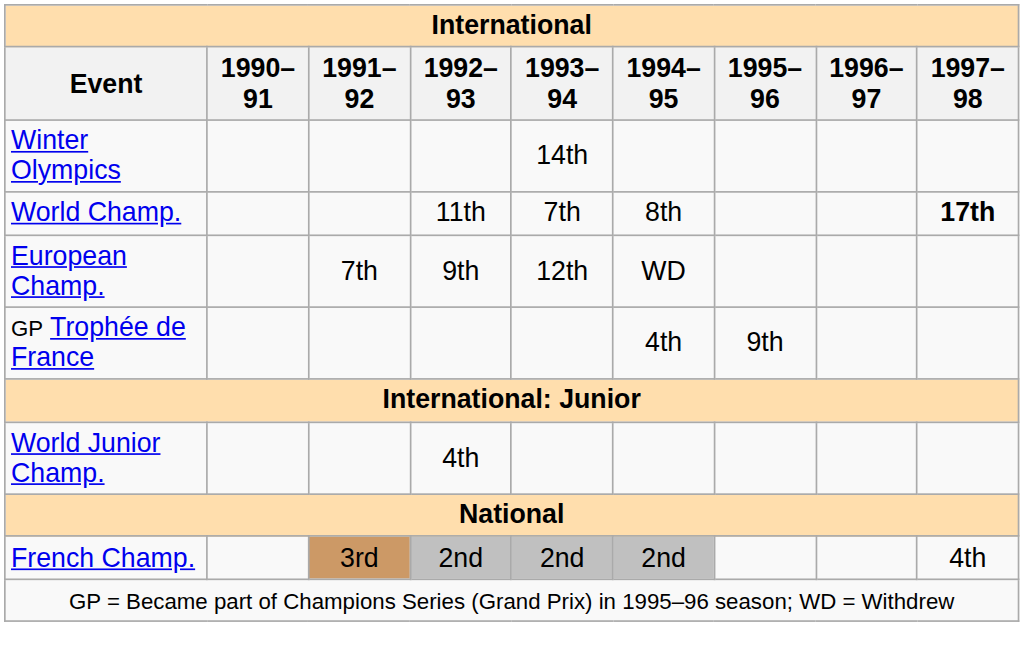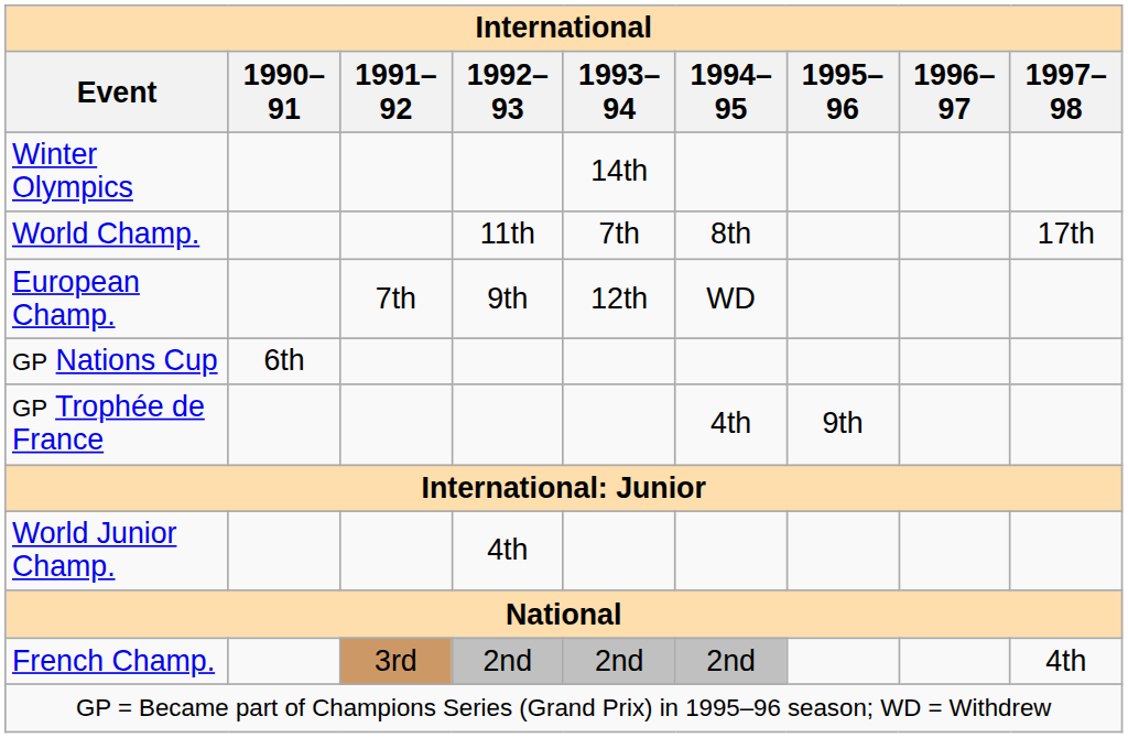World Champ. | 1997–98: bold -> normal
+ row: GP Nations Cup | 6th
